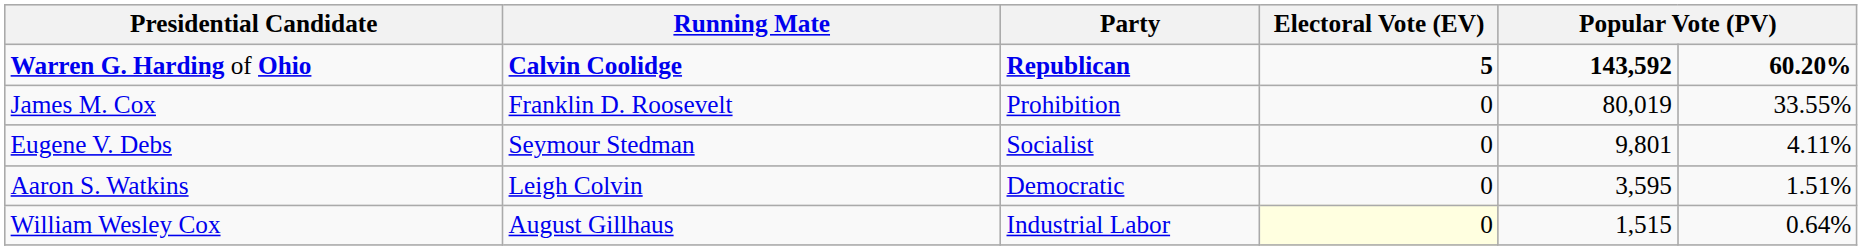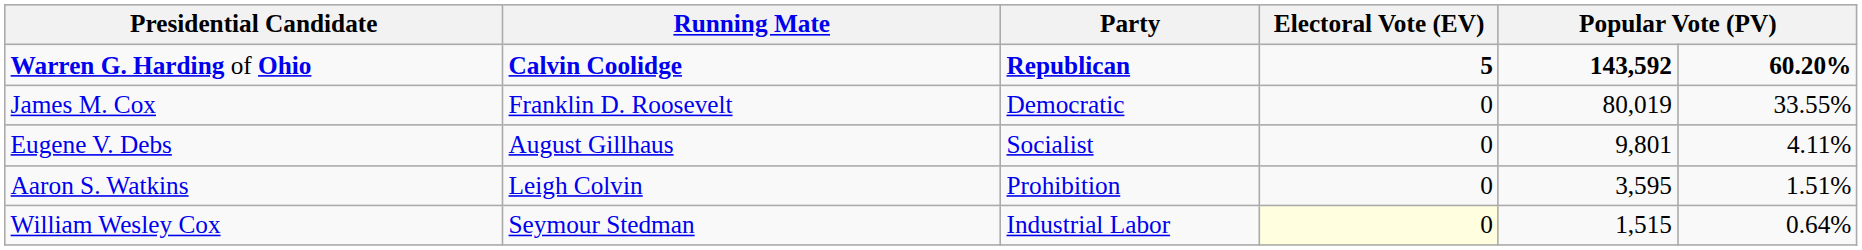James M. Cox | Party: Prohibition -> Democratic
Eugene V. Debs | Running Mate: Seymour Stedman -> August Gillhaus
Aaron S. Watkins | Party: Democratic -> Prohibition
William Wesley Cox | Running Mate: August Gillhaus -> Seymour Stedman
